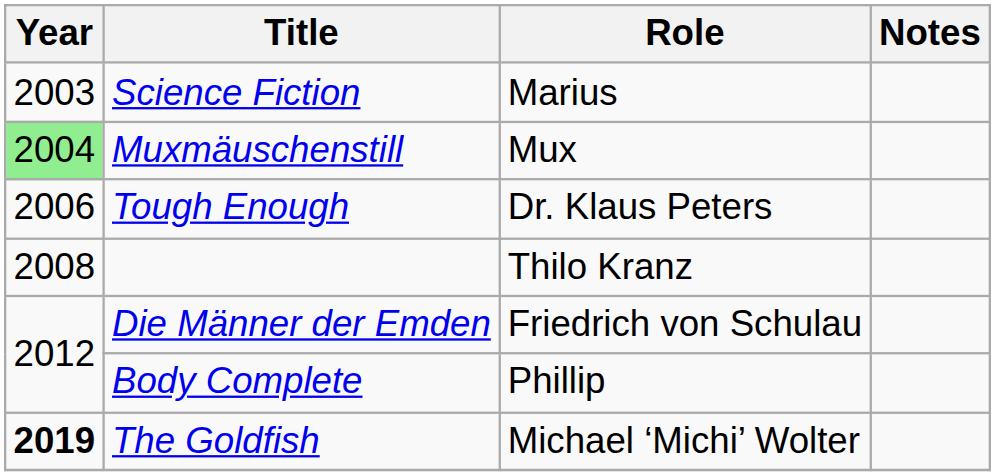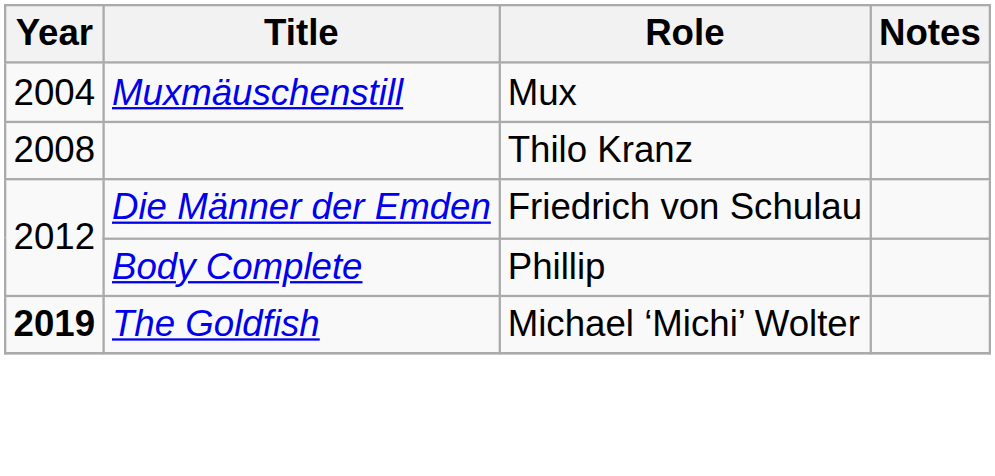- row: 2003 | Science Fiction | Marius
Muxmäuschenstill | Year: lightgreen background -> no background
- row: 2006 | Tough Enough | Dr. Klaus Peters
